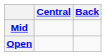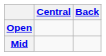rows swapped: Mid <-> Open
